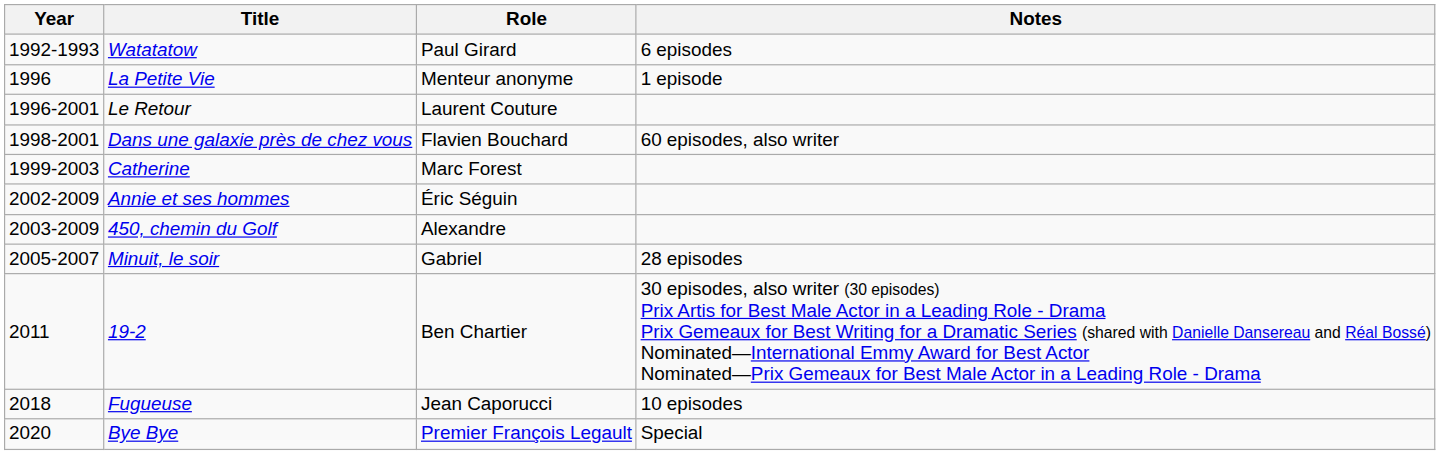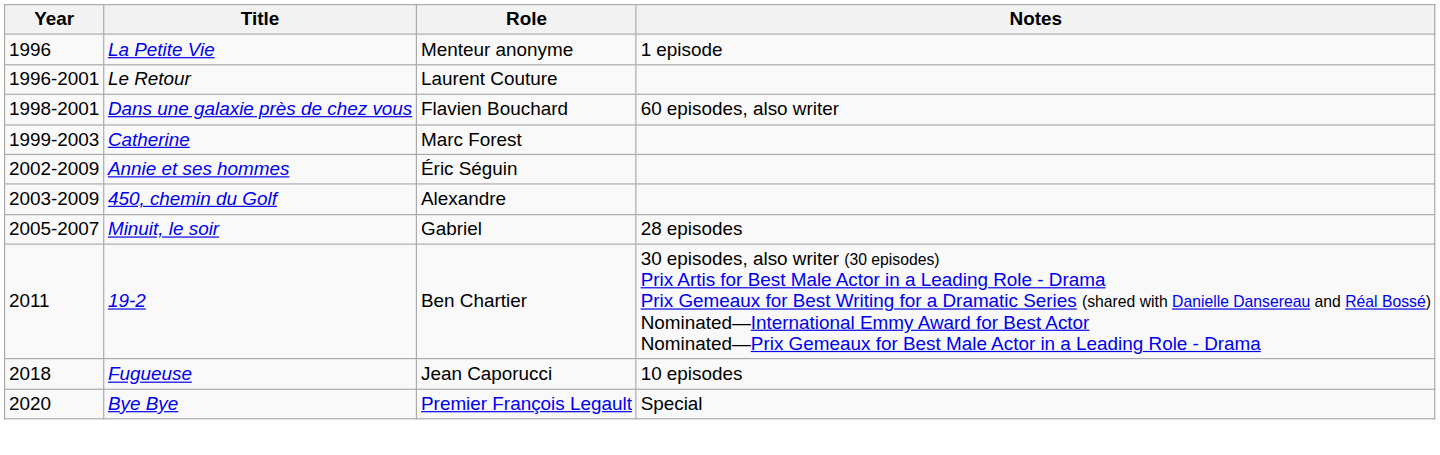- row: 1992-1993 | Watatatow | Paul Girard | 6 episodes
